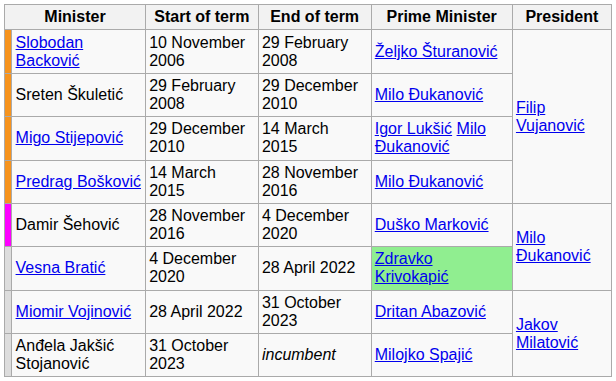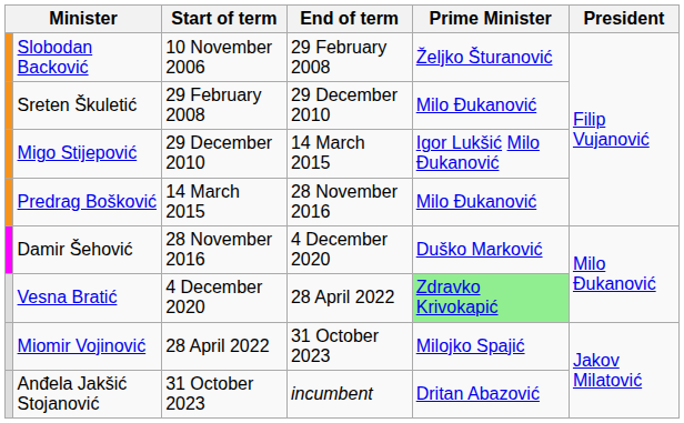Miomir Vojinović | Prime Minister: Dritan Abazović -> Milojko Spajić
Anđela Jakšić Stojanović | Prime Minister: Milojko Spajić -> Dritan Abazović
